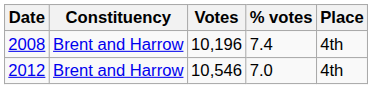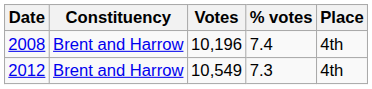2012 | Votes: 10,546 -> 10,549
2012 | % votes: 7.0 -> 7.3
